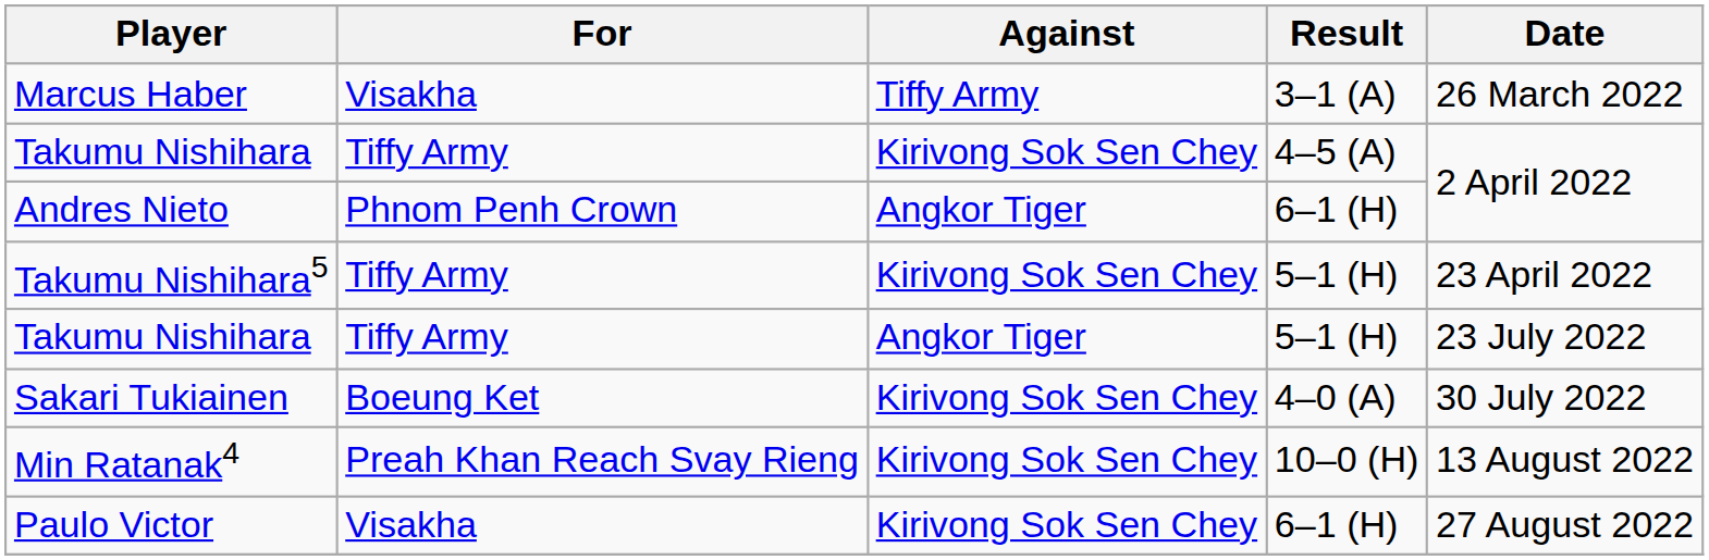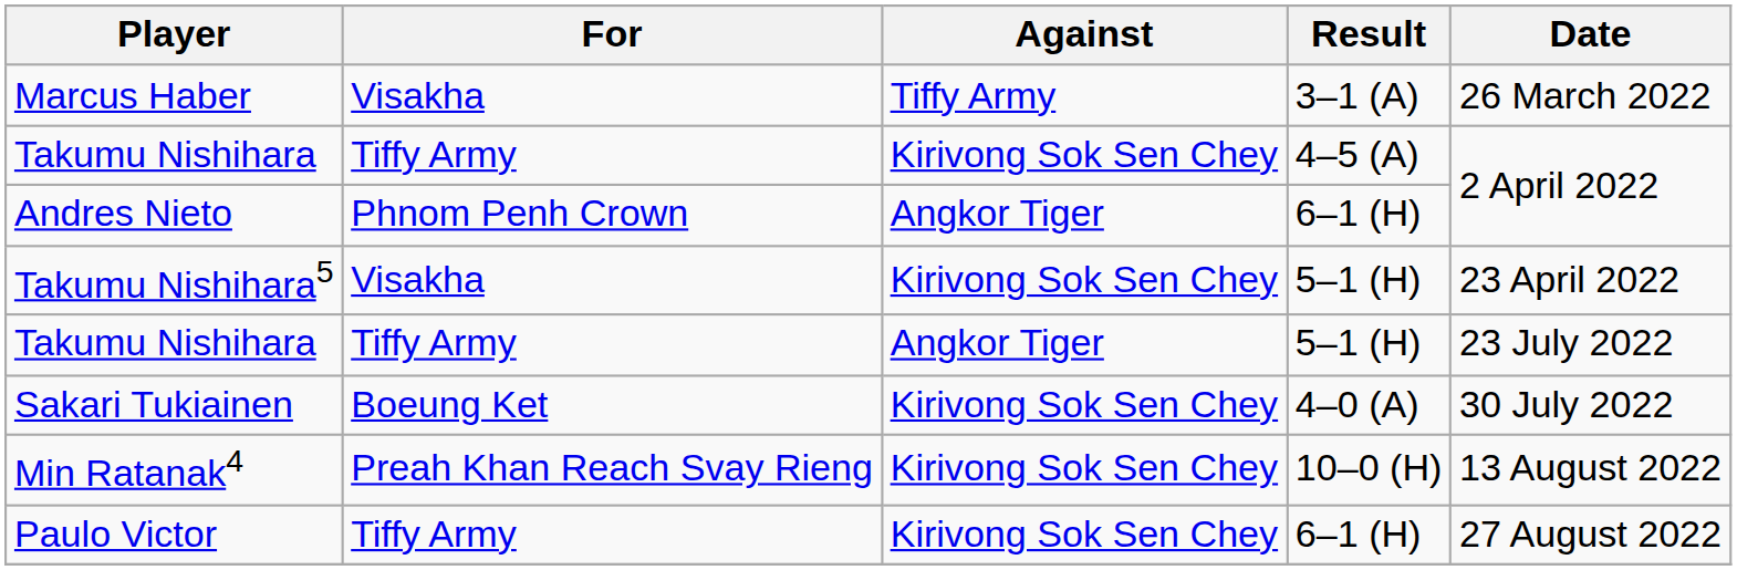Takumu Nishihara5 | For: Tiffy Army -> Visakha
Paulo Victor | For: Visakha -> Tiffy Army
